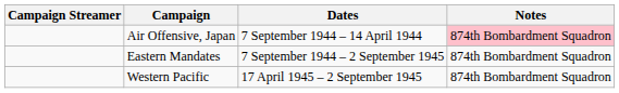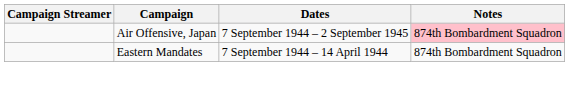Air Offensive, Japan | Dates: 7 September 1944 – 14 April 1944 -> 7 September 1944 – 2 September 1945
Eastern Mandates | Dates: 7 September 1944 – 2 September 1945 -> 7 September 1944 – 14 April 1944
- row: Western Pacific | 17 April 1945 – 2 September 1945 | 874th Bombardment Squadron
